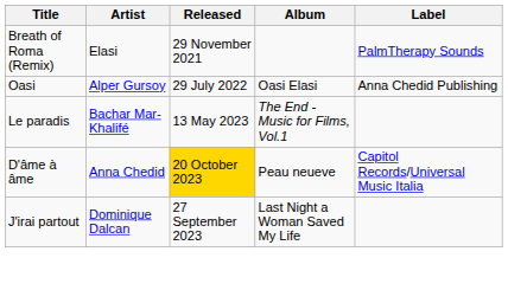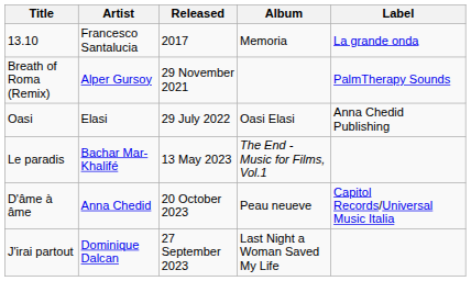+ row: 13.10 | Francesco Santalucia | 2017 | Memoria | La grande onda
Breath of Roma (Remix) | Artist: Elasi -> Alper Gursoy
Oasi | Artist: Alper Gursoy -> Elasi
D'âme à âme | Released: gold background -> no background
